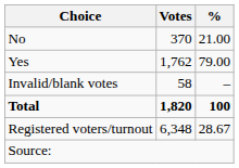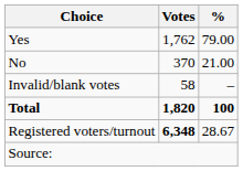rows swapped: Yes <-> No
Registered voters/turnout | Votes: normal -> bold
